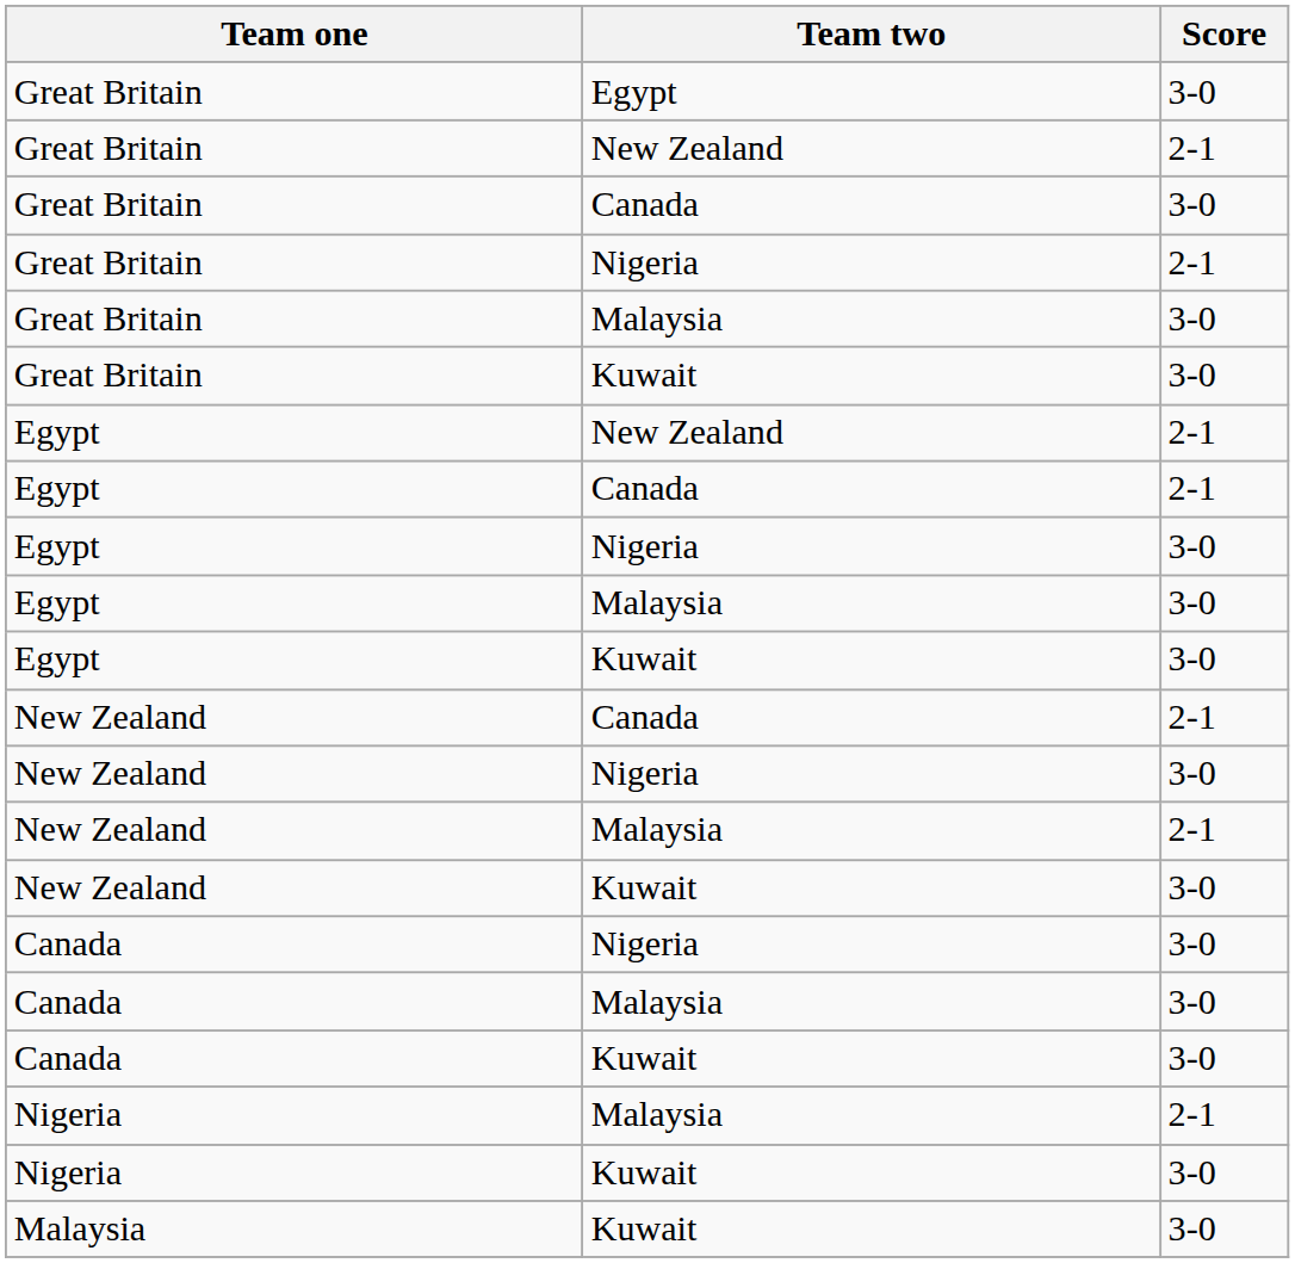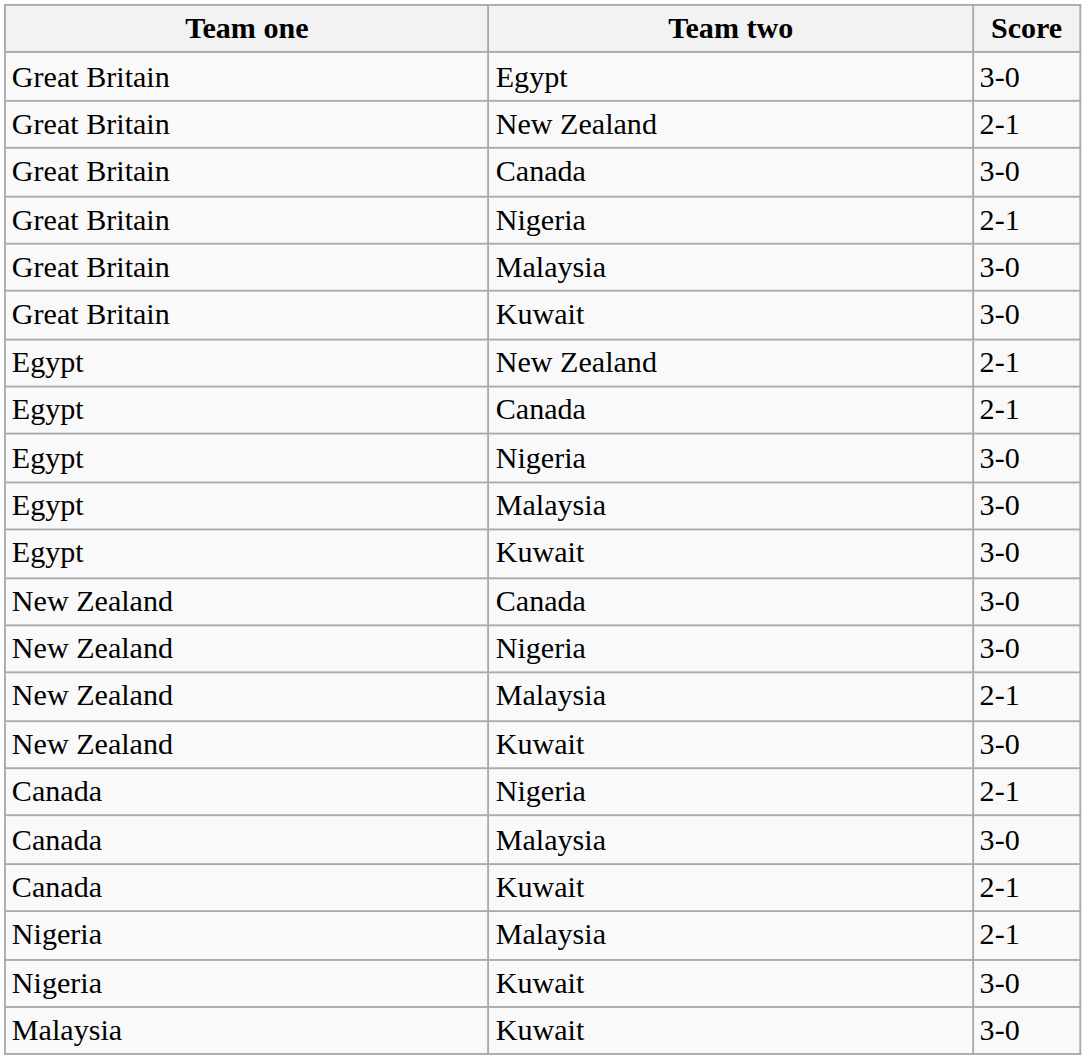New Zealand / Canada | Score: 2-1 -> 3-0
Canada / Nigeria | Score: 3-0 -> 2-1
Canada / Kuwait | Score: 3-0 -> 2-1
